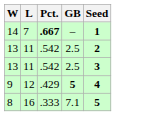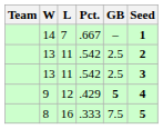+ column: Team
14 | Pct.: bold -> normal
8 | GB: 7.1 -> 7.5
